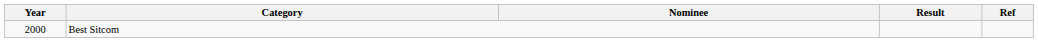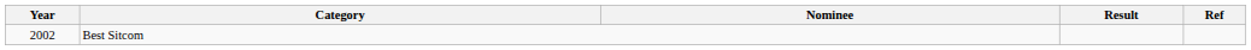Best Sitcom | Year: 2000 -> 2002
